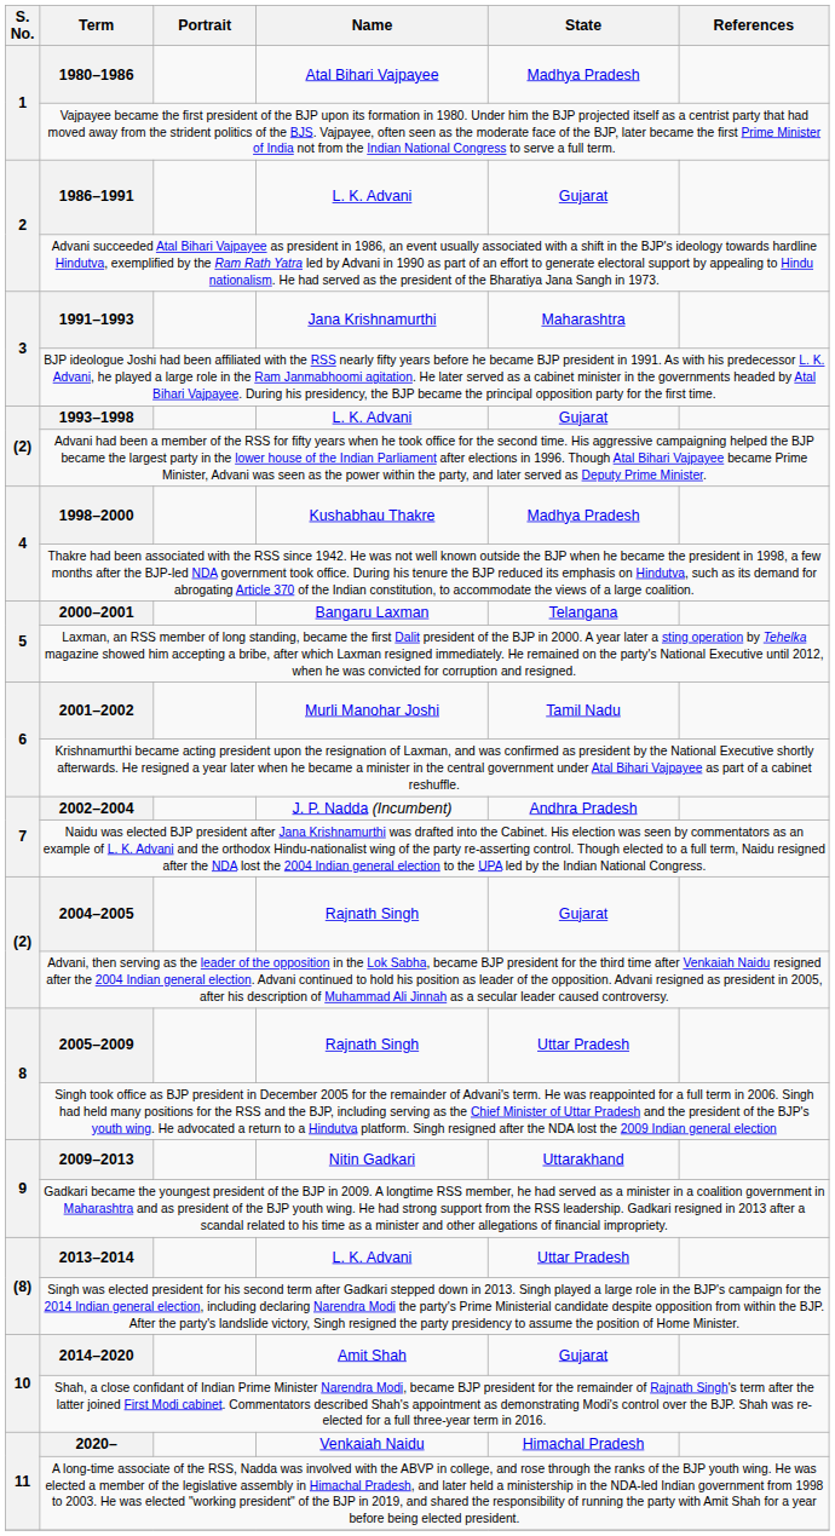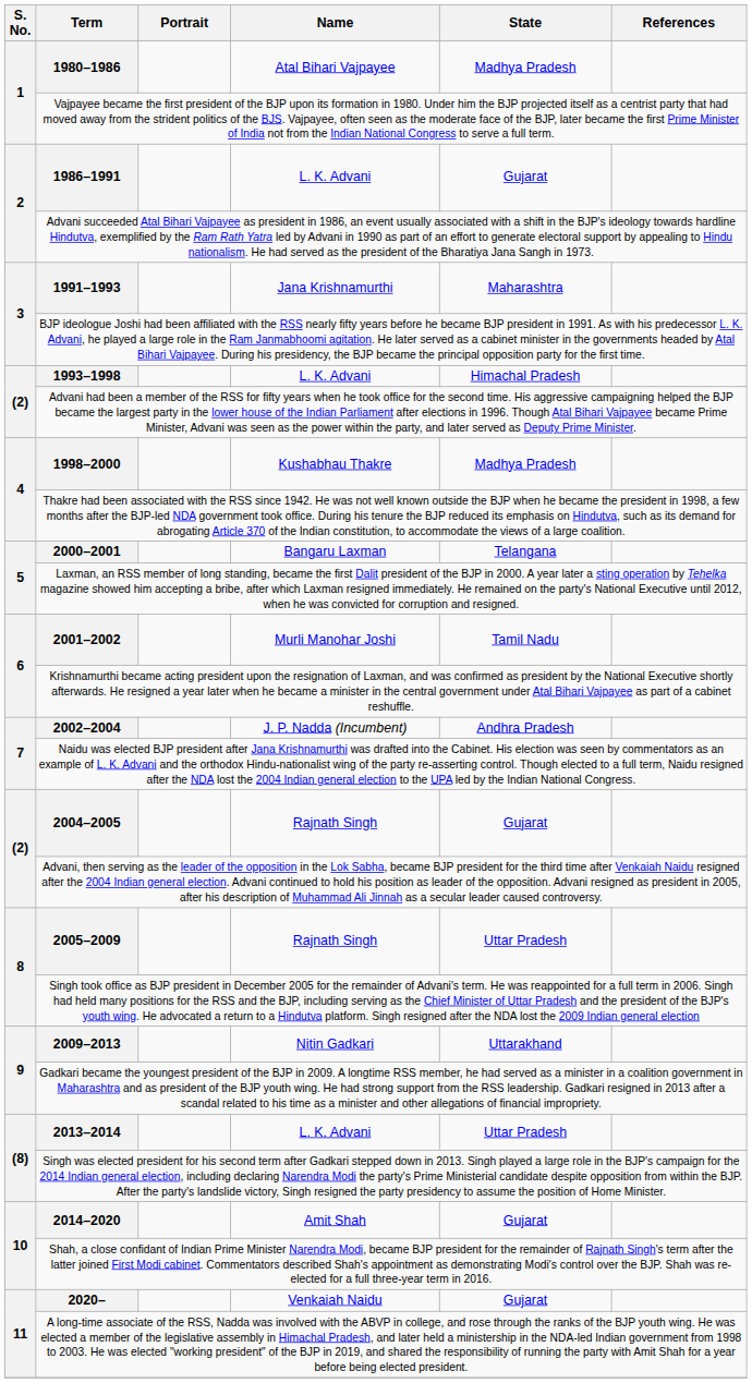1993–1998 | State: Gujarat -> Himachal Pradesh
2020– | State: Himachal Pradesh -> Gujarat
